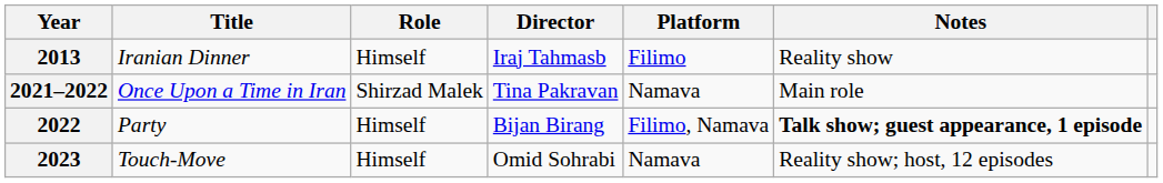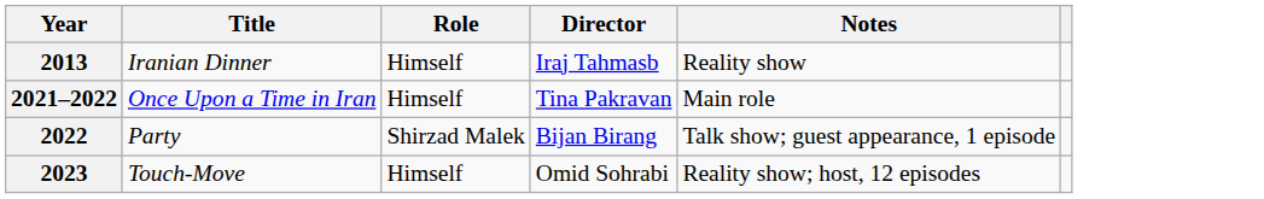- column: Platform | Filimo | Namava | Filimo, Namava | Namava
2021–2022 | Role: Shirzad Malek -> Himself
2022 | Role: Himself -> Shirzad Malek
2022 | Notes: bold -> normal
